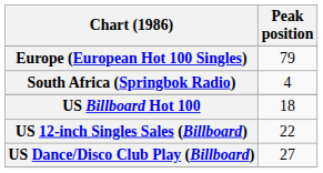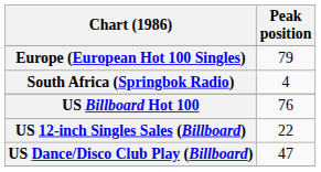US Billboard Hot 100 | Peak position: 18 -> 76
US Dance/Disco Club Play (Billboard) | Peak position: 27 -> 47
